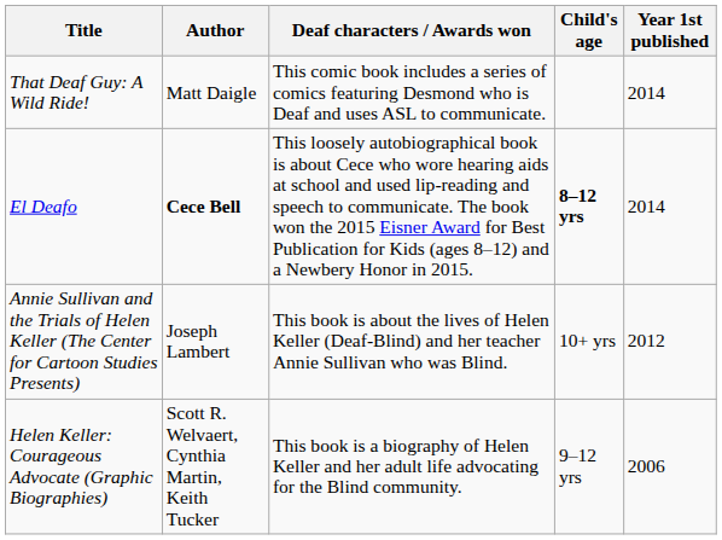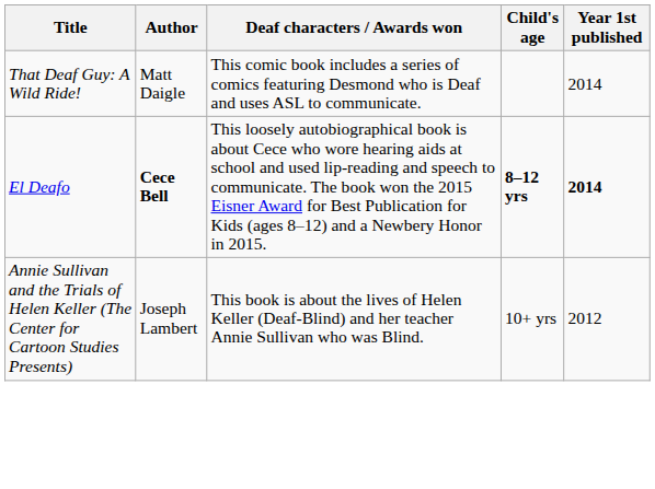El Deafo | Year 1st published: normal -> bold
- row: Helen Keller: Courageous Advocate (Graphic Biographies) | Scott R. Welvaert, Cynthia Martin, Keith Tucker | This book is a biography of Helen Keller and her adult life advocating for the Blind community. | 9–12 yrs | 2006
